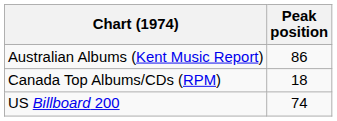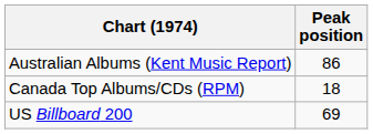US Billboard 200 | Peak position: 74 -> 69
